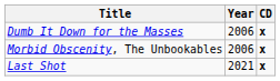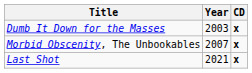Dumb It Down for the Masses | Year: 2006 -> 2003
Morbid Obscenity, The Unbookables | Year: 2006 -> 2007
